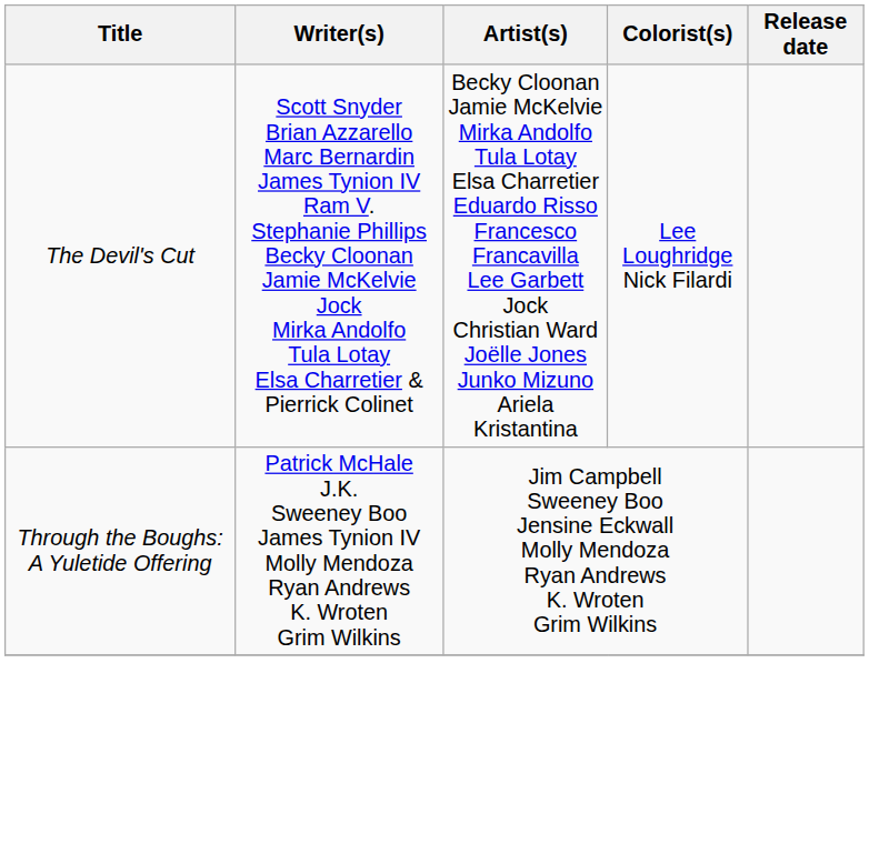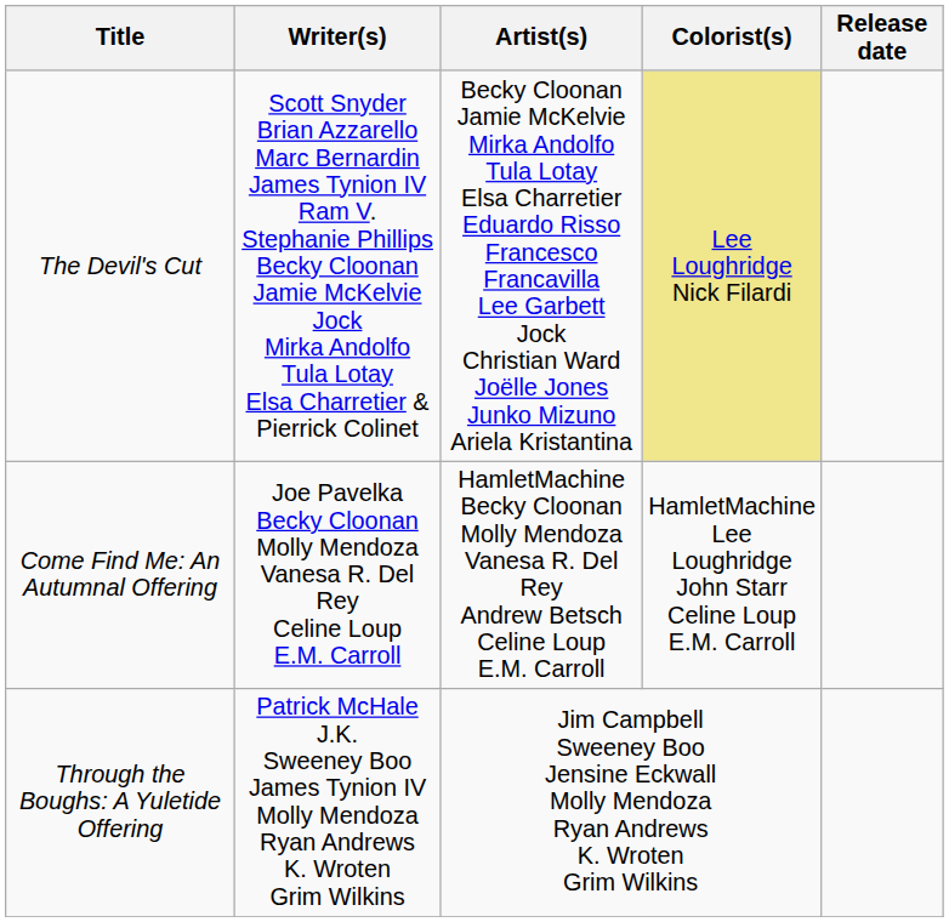The Devil's Cut | Colorist(s): no background -> khaki background
+ row: Come Find Me: An Autumnal Offering | Joe Pavelka Becky Cloonan Molly Mendoza Vanesa R. Del Rey Celine Loup E.M. Carroll | HamletMachine Becky Cloonan Molly Mendoza Vanesa R. Del Rey Andrew Betsch Celine Loup E.M. Carroll | HamletMachine Lee Loughridge John Starr Celine Loup E.M. Carroll
